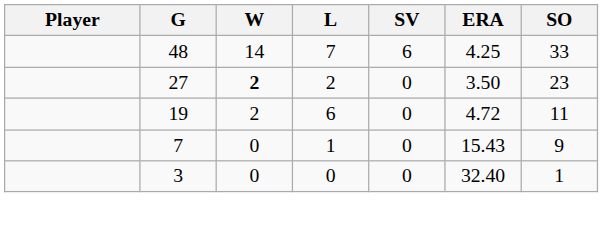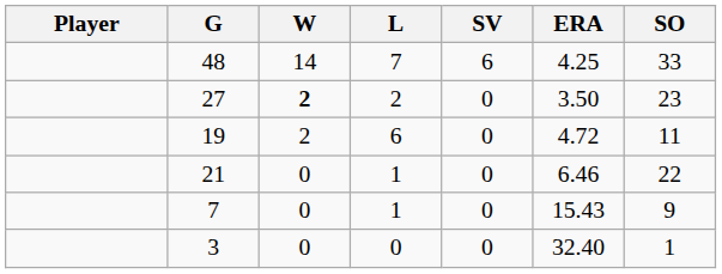+ row: 21 | 0 | 1 | 0 | 6.46 | 22
